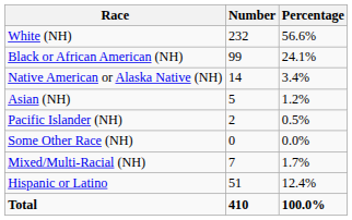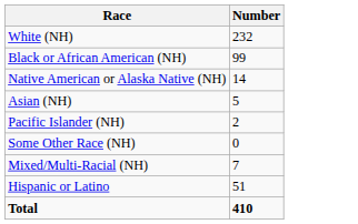- column: Percentage | 56.6% | 24.1% | 3.4% | 1.2% | 0.5% | 0.0% | 1.7% | 12.4% | 100.0%
